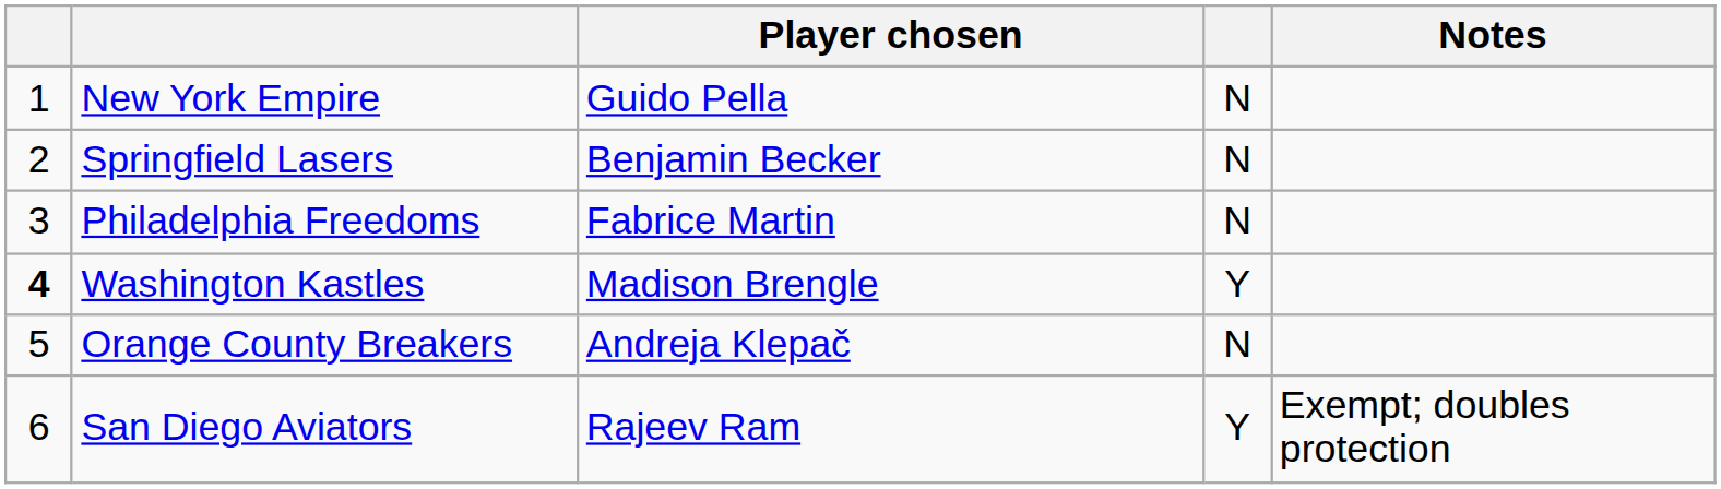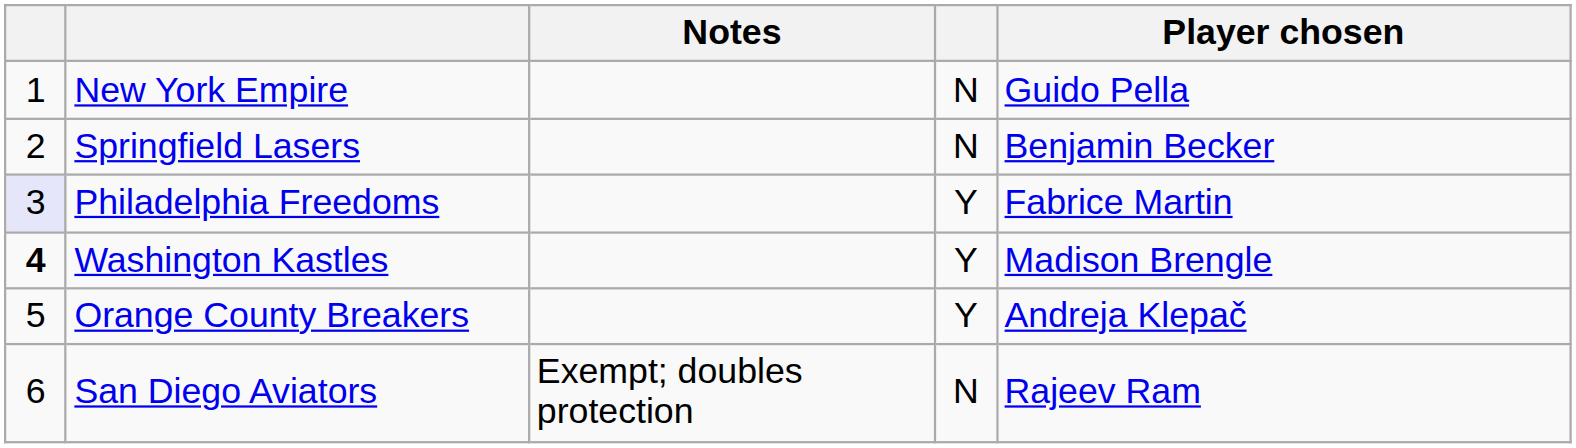columns swapped: Player chosen <-> Notes
Philadelphia Freedoms | column 1: no background -> lavender background
Philadelphia Freedoms | column 4: N -> Y
Orange County Breakers | column 4: N -> Y
San Diego Aviators | column 4: Y -> N
